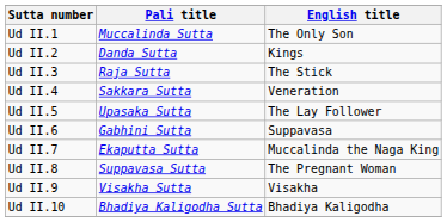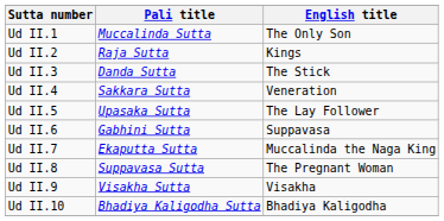Ud II.2 | Pali title: Danda Sutta -> Raja Sutta
Ud II.3 | Pali title: Raja Sutta -> Danda Sutta
